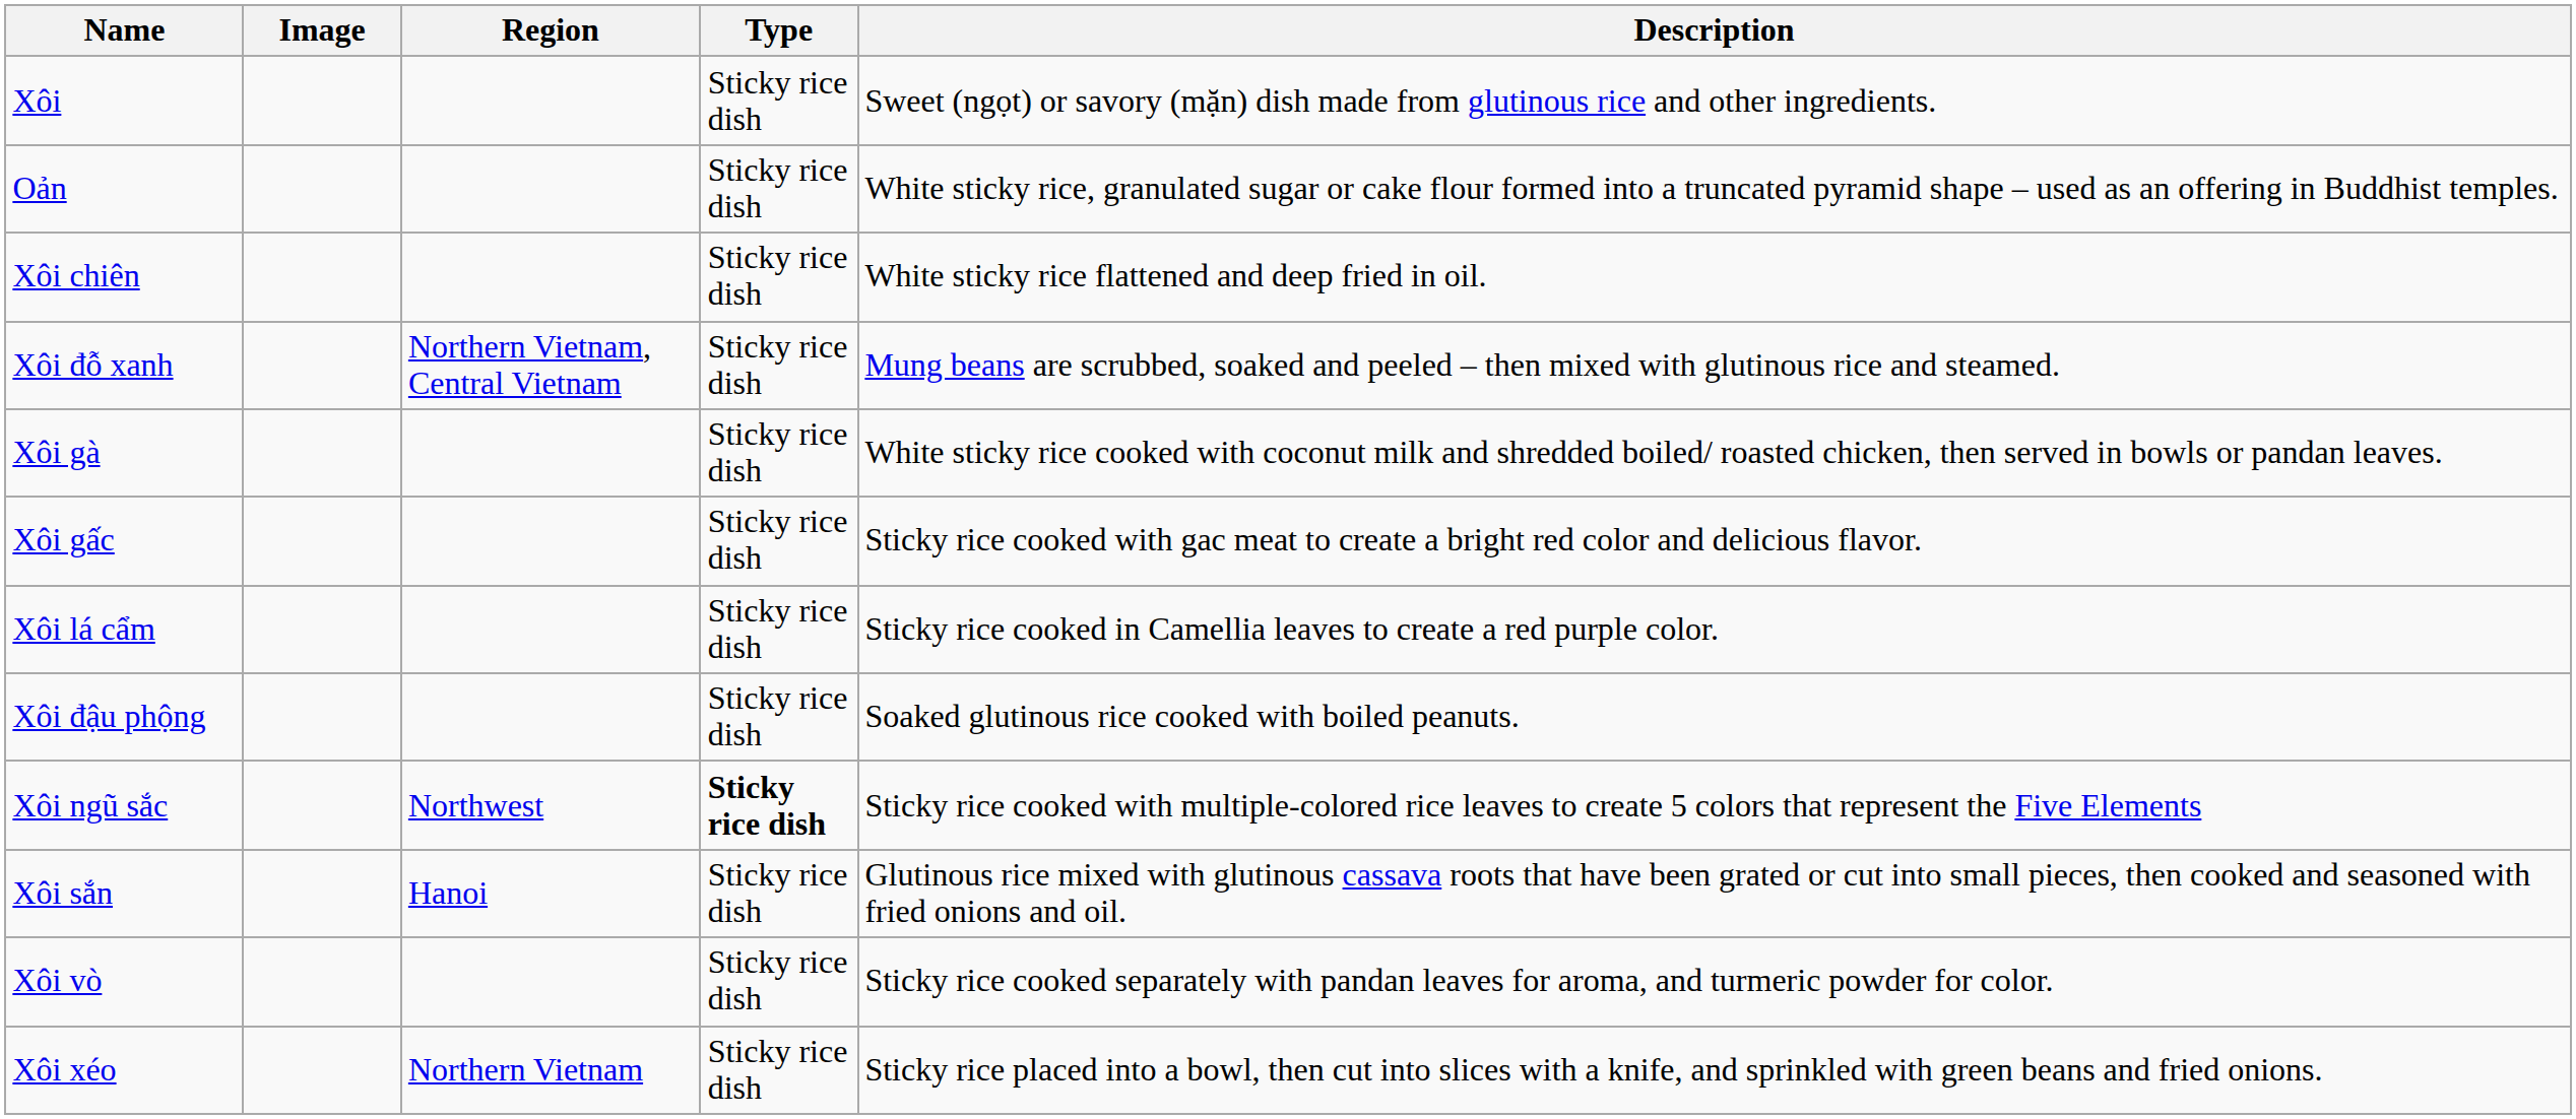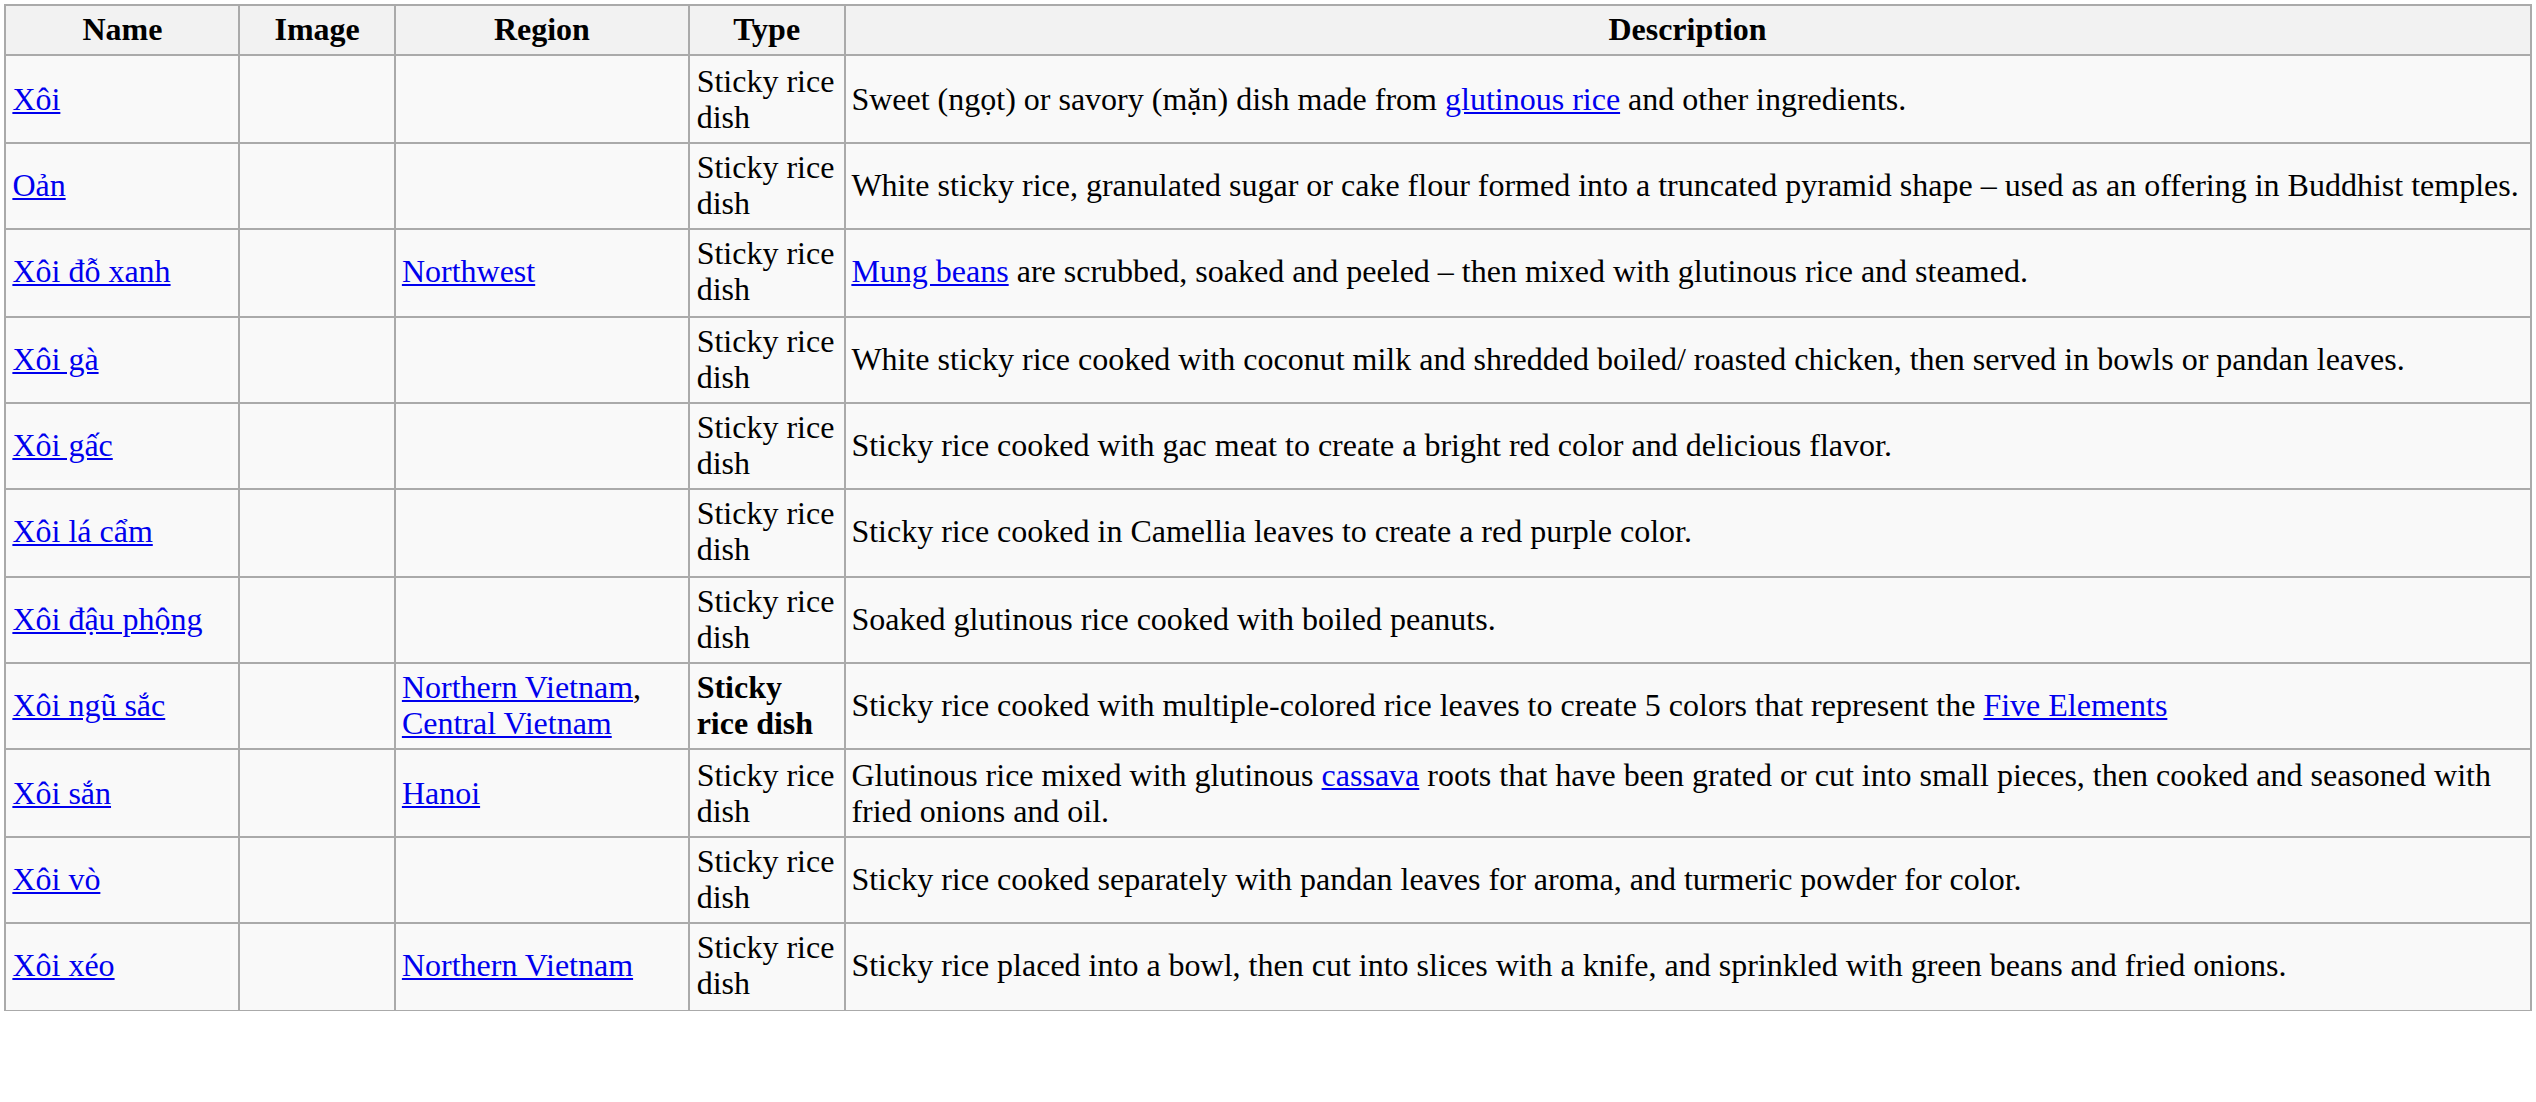- row: Xôi chiên | Sticky rice dish | White sticky rice flattened and deep fried in oil.
Xôi đỗ xanh | Region: Northern Vietnam, Central Vietnam -> Northwest
Xôi ngũ sắc | Region: Northwest -> Northern Vietnam, Central Vietnam
